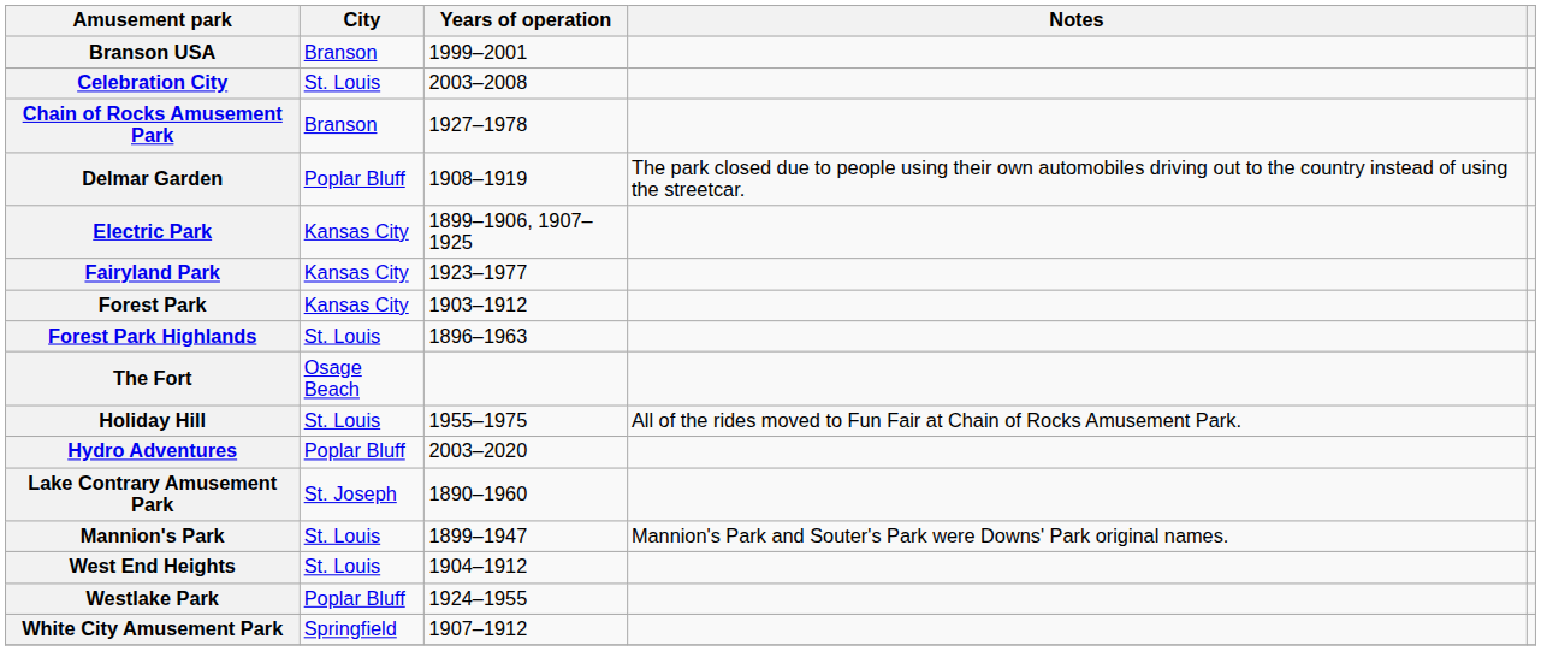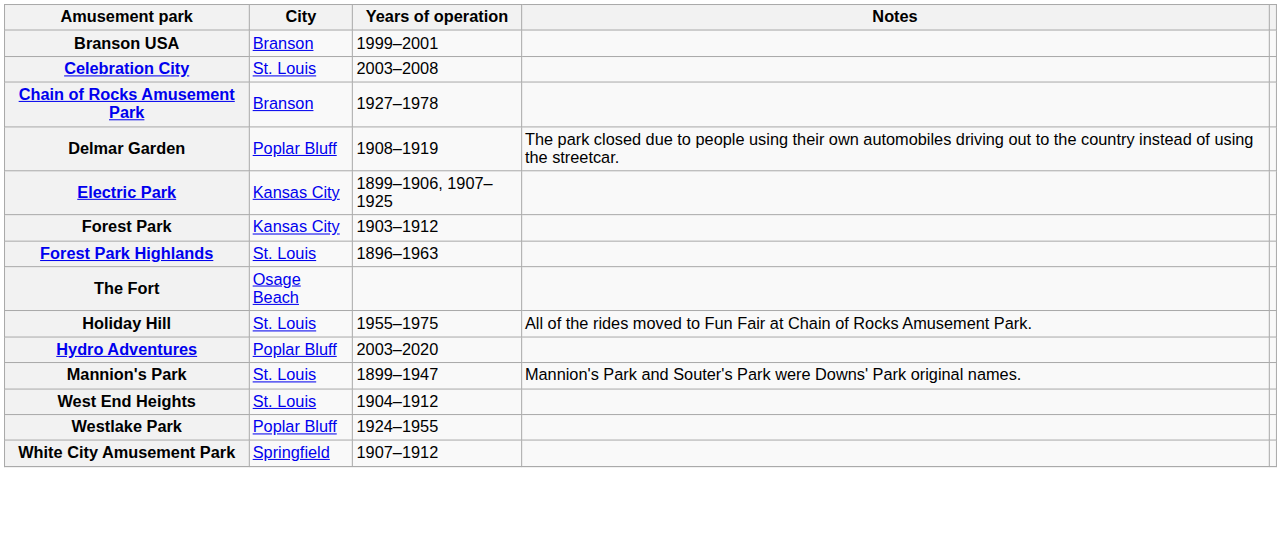- row: Fairyland Park | Kansas City | 1923–1977
- row: Lake Contrary Amusement Park | St. Joseph | 1890–1960
